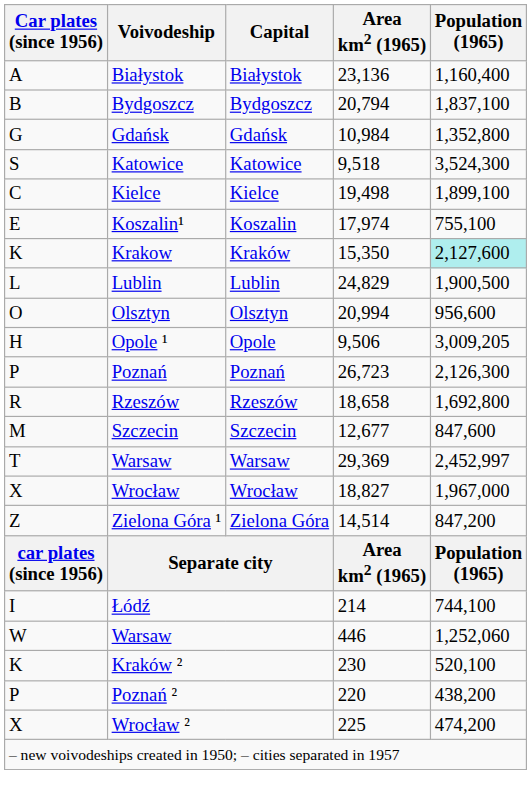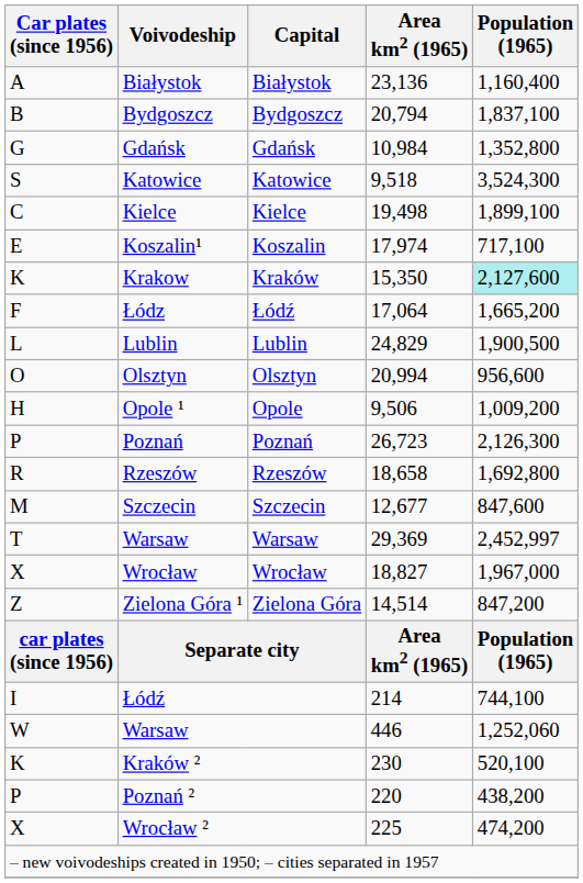Koszalin¹ | Population (1965): 755,100 -> 717,100
+ row: F | Łódz | Łódź | 17,064 | 1,665,200
Opole ¹ | Population (1965): 3,009,205 -> 1,009,200
